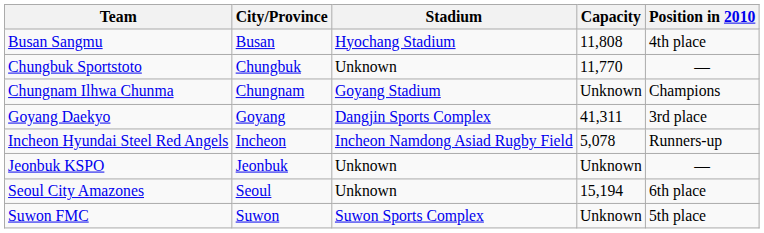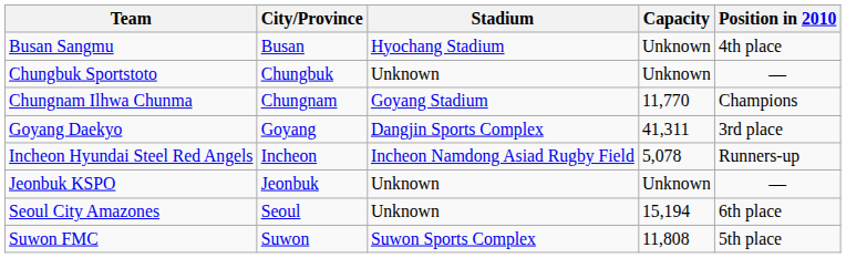Busan Sangmu | Capacity: 11,808 -> Unknown
Chungbuk Sportstoto | Capacity: 11,770 -> Unknown
Chungnam Ilhwa Chunma | Capacity: Unknown -> 11,770
Suwon FMC | Capacity: Unknown -> 11,808
